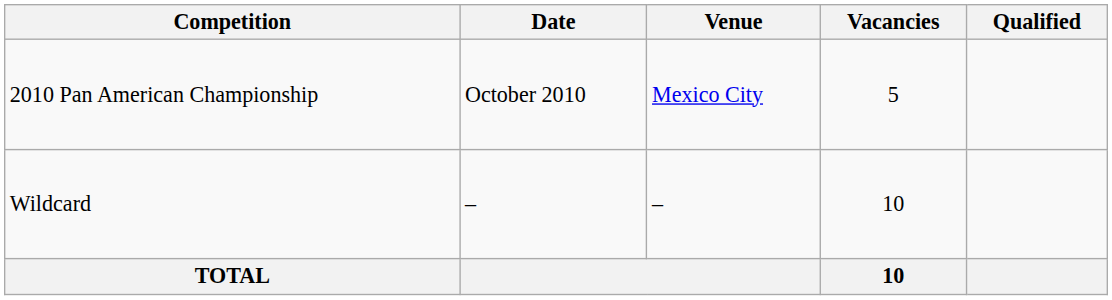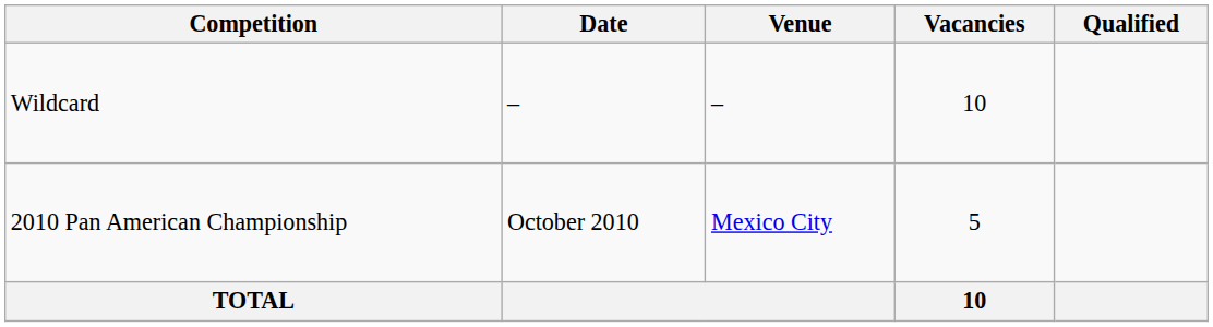rows swapped: 2010 Pan American Championship <-> Wildcard
